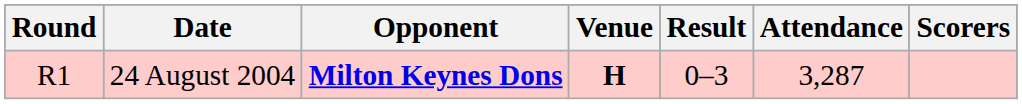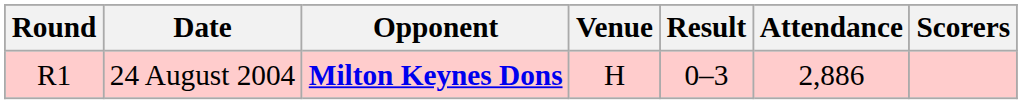24 August 2004 | Venue: bold -> normal
24 August 2004 | Attendance: 3,287 -> 2,886
